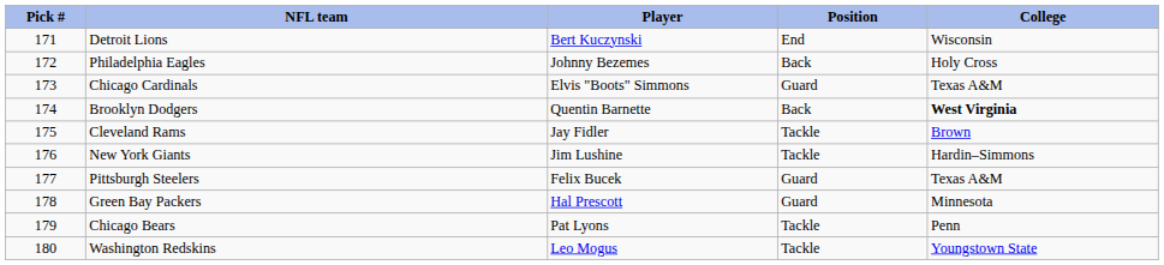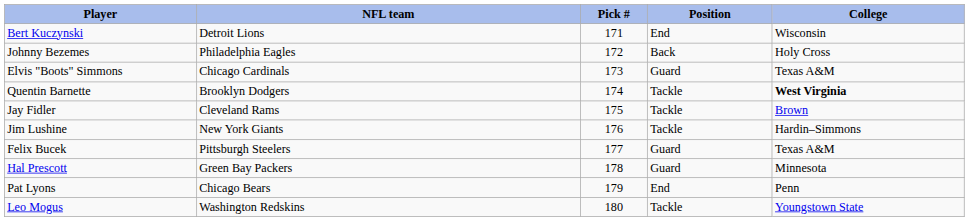columns swapped: Pick # <-> Player
Brooklyn Dodgers | Position: Back -> Tackle
Chicago Bears | Position: Tackle -> End
